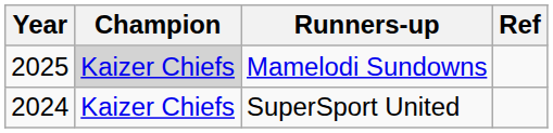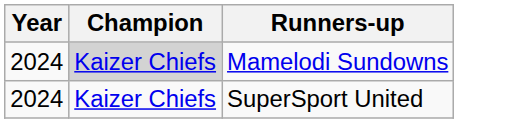- column: Ref
Mamelodi Sundowns | Year: 2025 -> 2024
